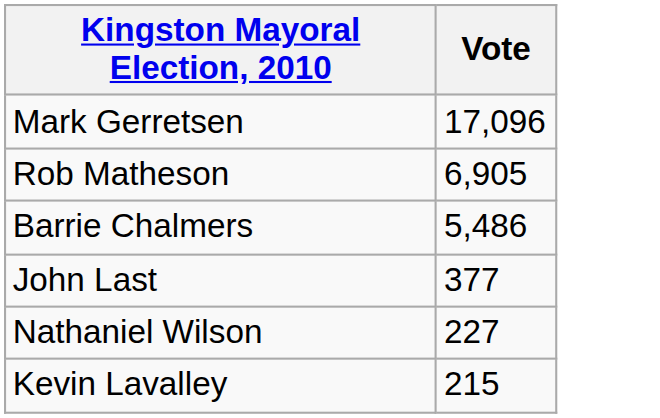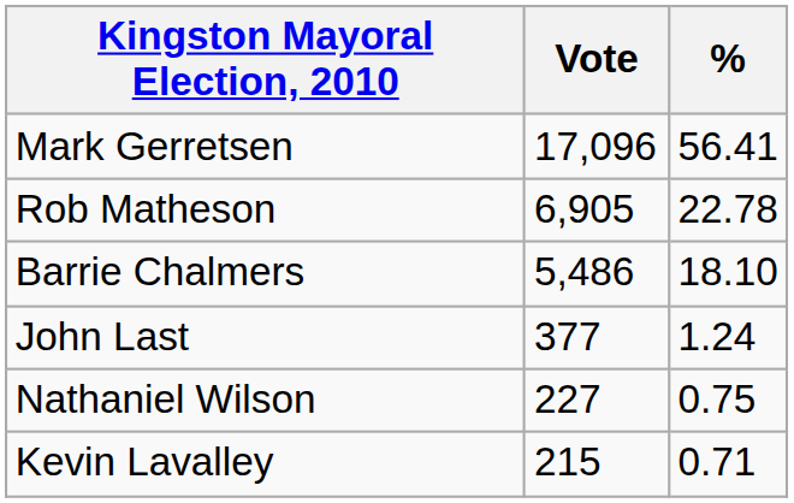+ column: % | 56.41 | 22.78 | 18.10 | 1.24 | 0.75 | 0.71
